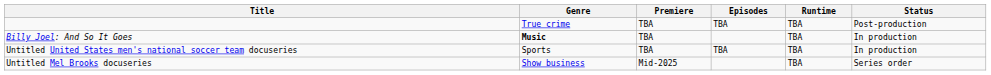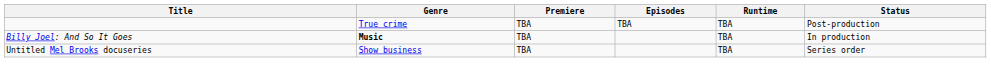- row: Untitled United States men's national soccer team docuseries | Sports | TBA | TBA | TBA | In production
Untitled Mel Brooks docuseries | Premiere: Mid-2025 -> TBA
